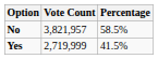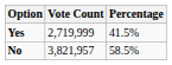rows swapped: Yes <-> No
